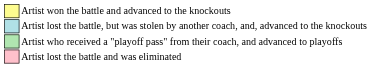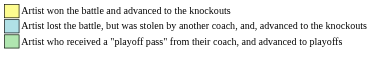- row: Artist lost the battle and was eliminated
